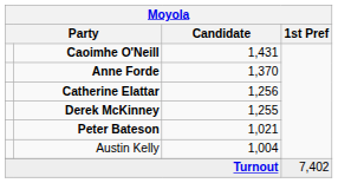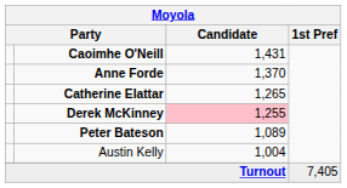Catherine Elattar | Candidate: 1,256 -> 1,265
Derek McKinney | Candidate: no background -> pink background
Peter Bateson | Candidate: 1,021 -> 1,089
Turnout | 1st Pref: 7,402 -> 7,405
